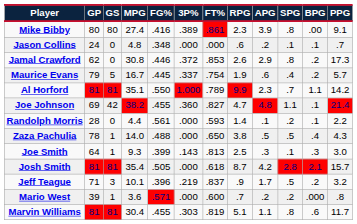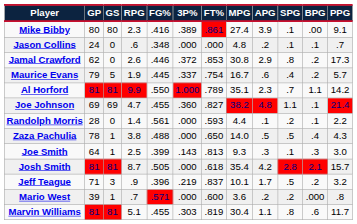columns swapped: MPG <-> RPG
Mike Bibby | SPG: .8 -> .1
Joe Johnson | GS: 42 -> 69
